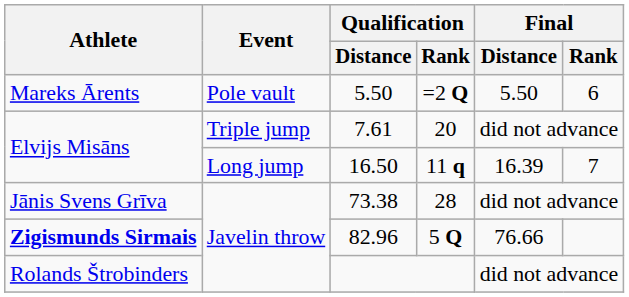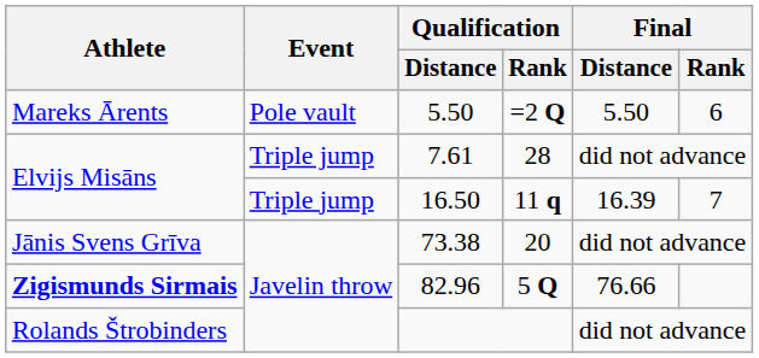7.61 | Qualification / Rank: 20 -> 28
16.50 | Event: Long jump -> Triple jump
73.38 | Qualification / Rank: 28 -> 20
